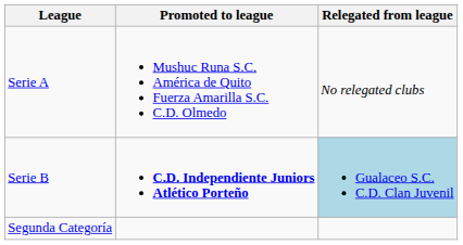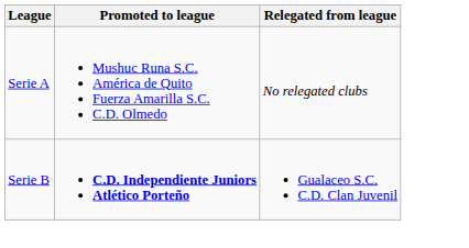Serie B | Relegated from league: lightblue background -> no background
- row: Segunda Categoría
